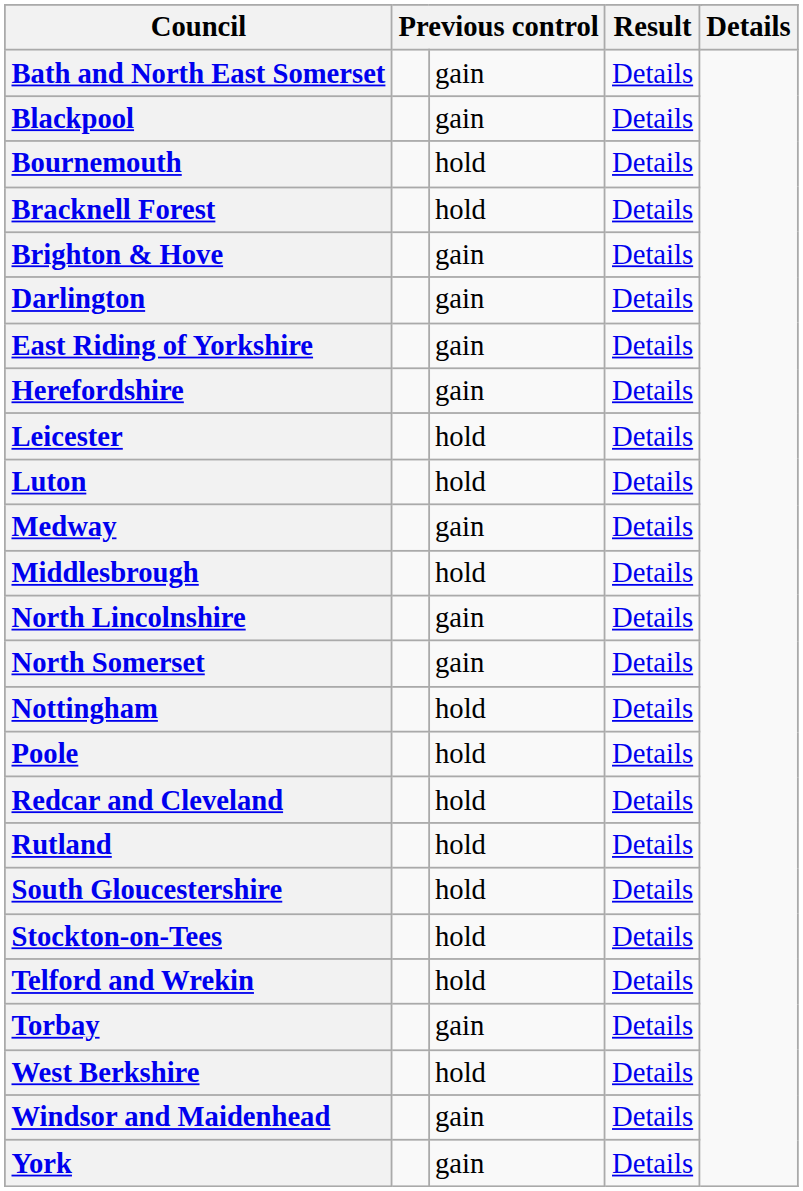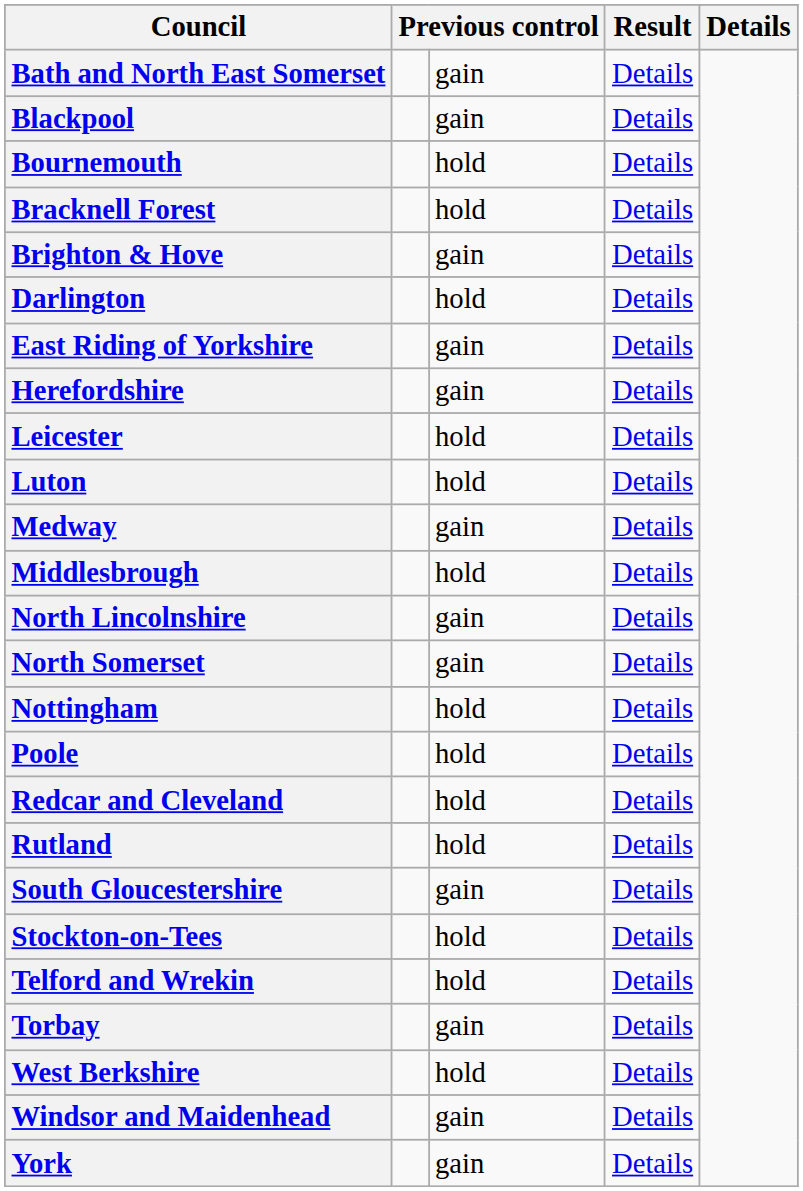Darlington | column 3: gain -> hold
South Gloucestershire | column 3: hold -> gain
